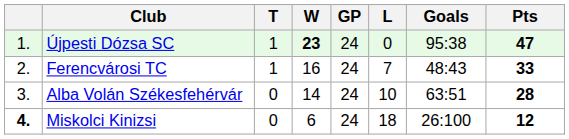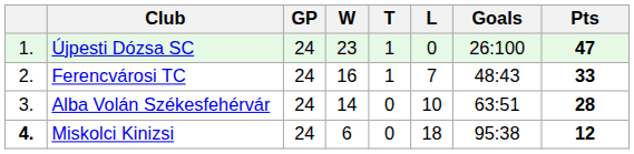columns swapped: GP <-> T
Újpesti Dózsa SC | W: bold -> normal
Újpesti Dózsa SC | Goals: 95:38 -> 26:100
Miskolci Kinizsi | Goals: 26:100 -> 95:38
